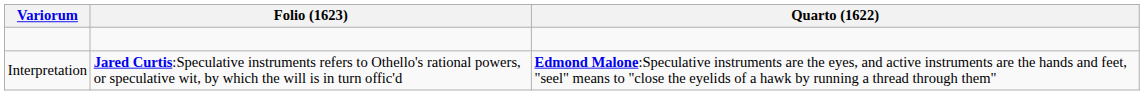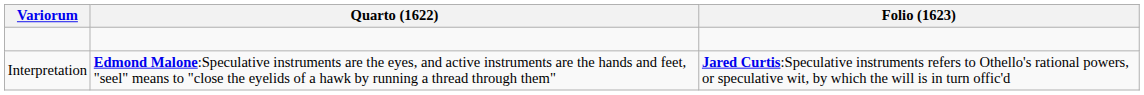columns swapped: Quarto (1622) <-> Folio (1623)
